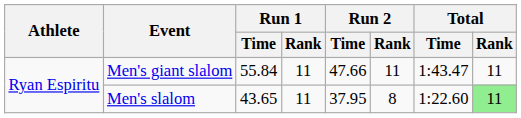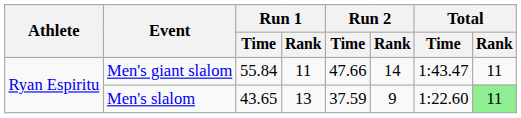Men's giant slalom | Run 2 / Rank: 11 -> 14
Men's slalom | Run 1 / Rank: 11 -> 13
Men's slalom | Run 2 / Time: 37.95 -> 37.59
Men's slalom | Run 2 / Rank: 8 -> 9
